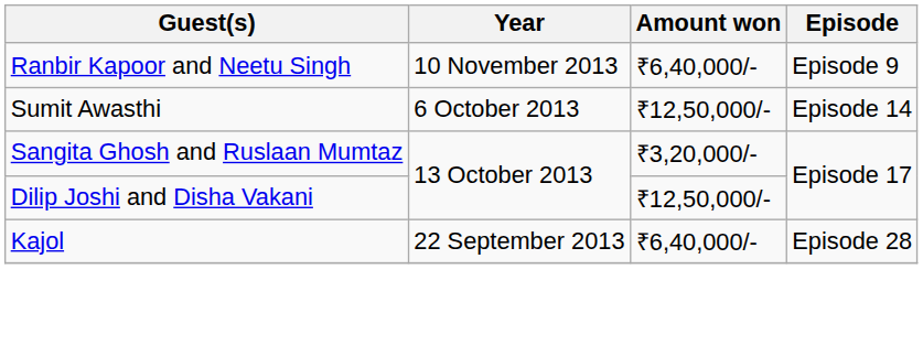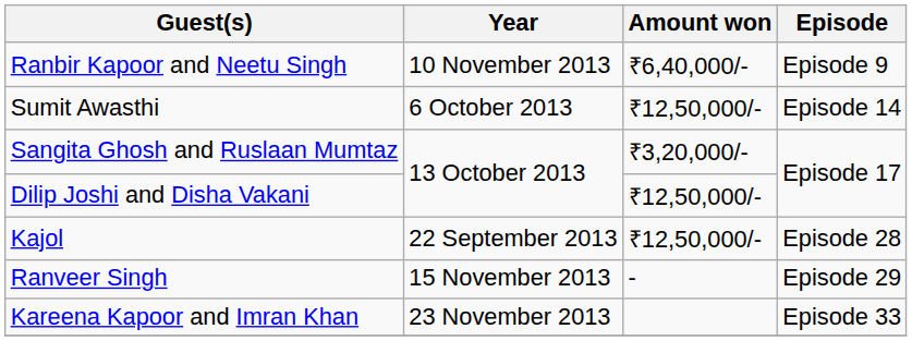Kajol | Amount won: ₹6,40,000/- -> ₹12,50,000/-
+ row: Ranveer Singh | 15 November 2013 | - | Episode 29
+ row: Kareena Kapoor and Imran Khan | 23 November 2013 | Episode 33
